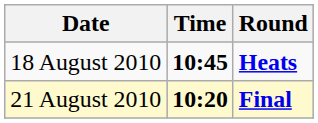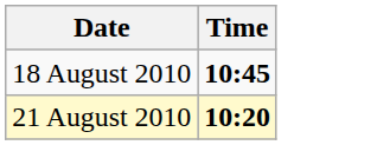- column: Round | Heats | Final
